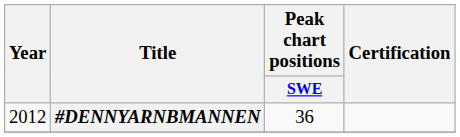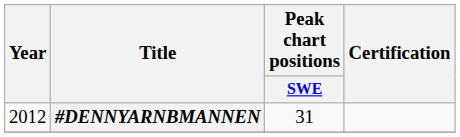#DENNYARNBMANNEN | Peak chart positions / SWE: 36 -> 31
